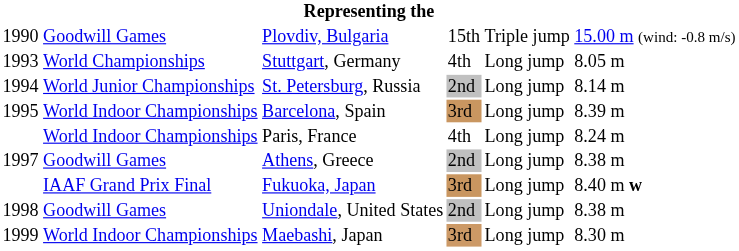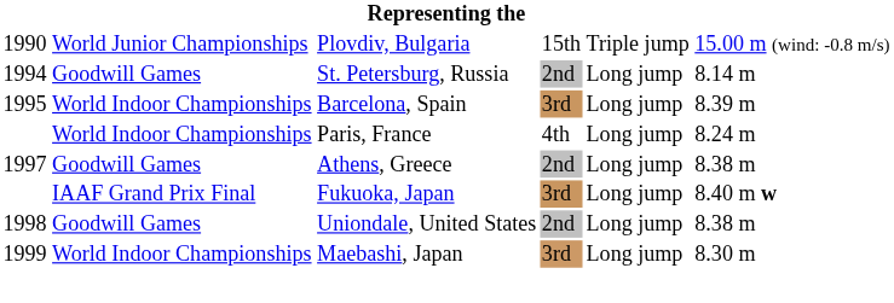Plovdiv, Bulgaria | column 2: Goodwill Games -> World Junior Championships
- row: 1993 | World Championships | Stuttgart, Germany | 4th | Long jump | 8.05 m
St. Petersburg, Russia | column 2: World Junior Championships -> Goodwill Games
